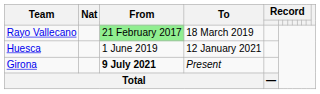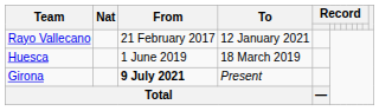Rayo Vallecano | From: lightgreen background -> no background
Rayo Vallecano | To: 18 March 2019 -> 12 January 2021
Huesca | To: 12 January 2021 -> 18 March 2019
